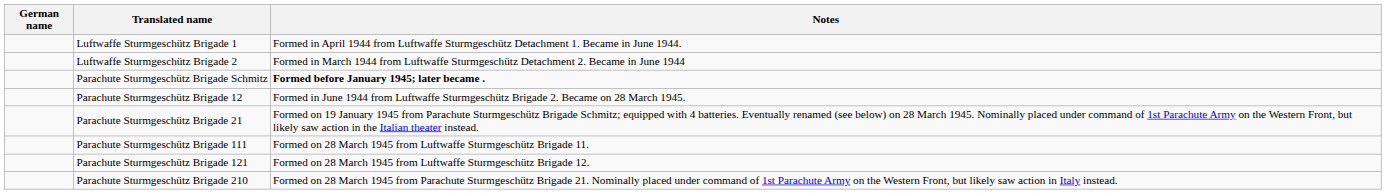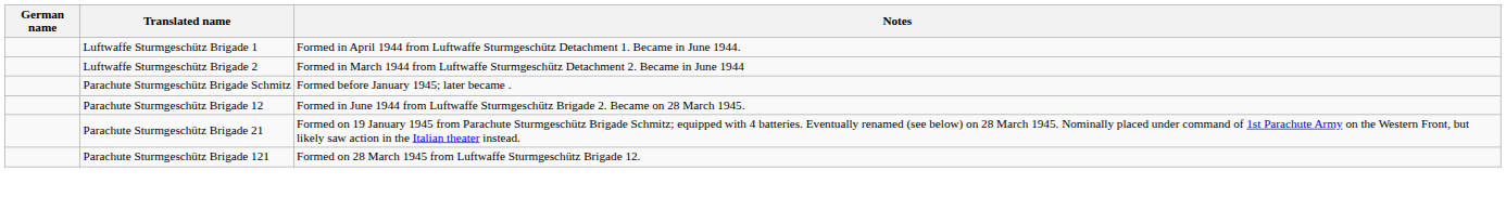Parachute Sturmgeschütz Brigade Schmitz | Notes: bold -> normal
- row: Parachute Sturmgeschütz Brigade 111 | Formed on 28 March 1945 from Luftwaffe Sturmgeschütz Brigade 11.
- row: Parachute Sturmgeschütz Brigade 210 | Formed on 28 March 1945 from Parachute Sturmgeschütz Brigade 21. Nominally placed under command of 1st Parachute Army on the Western Front, but likely saw action in Italy instead.
